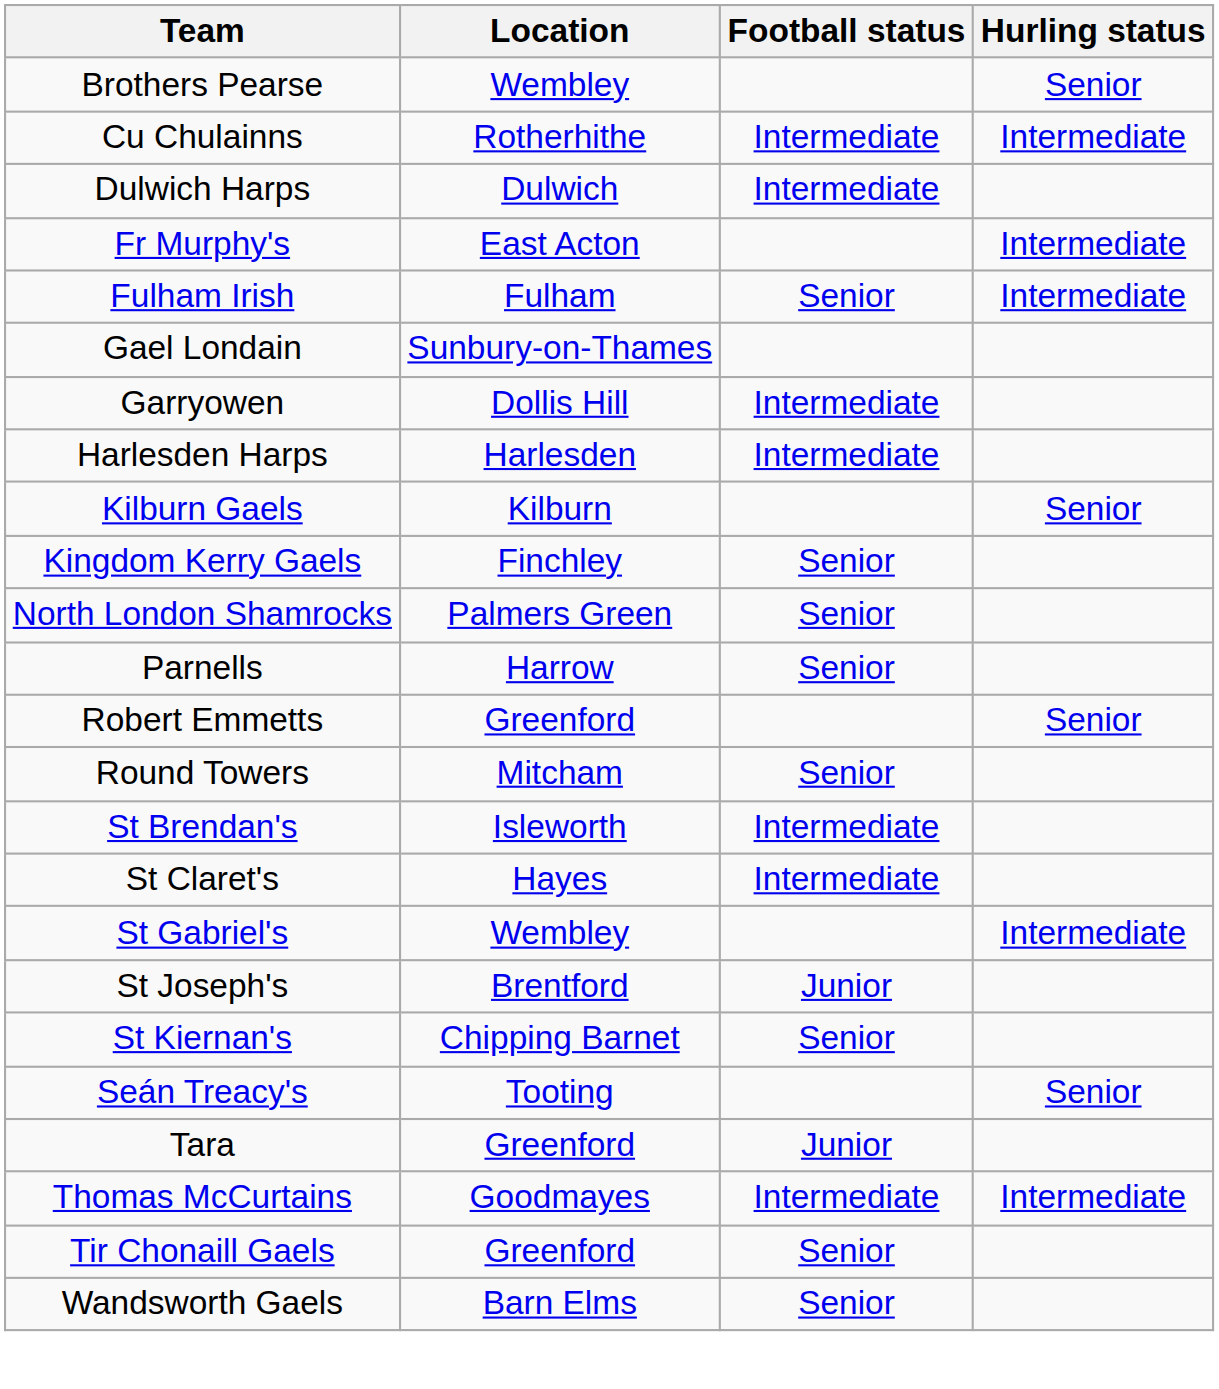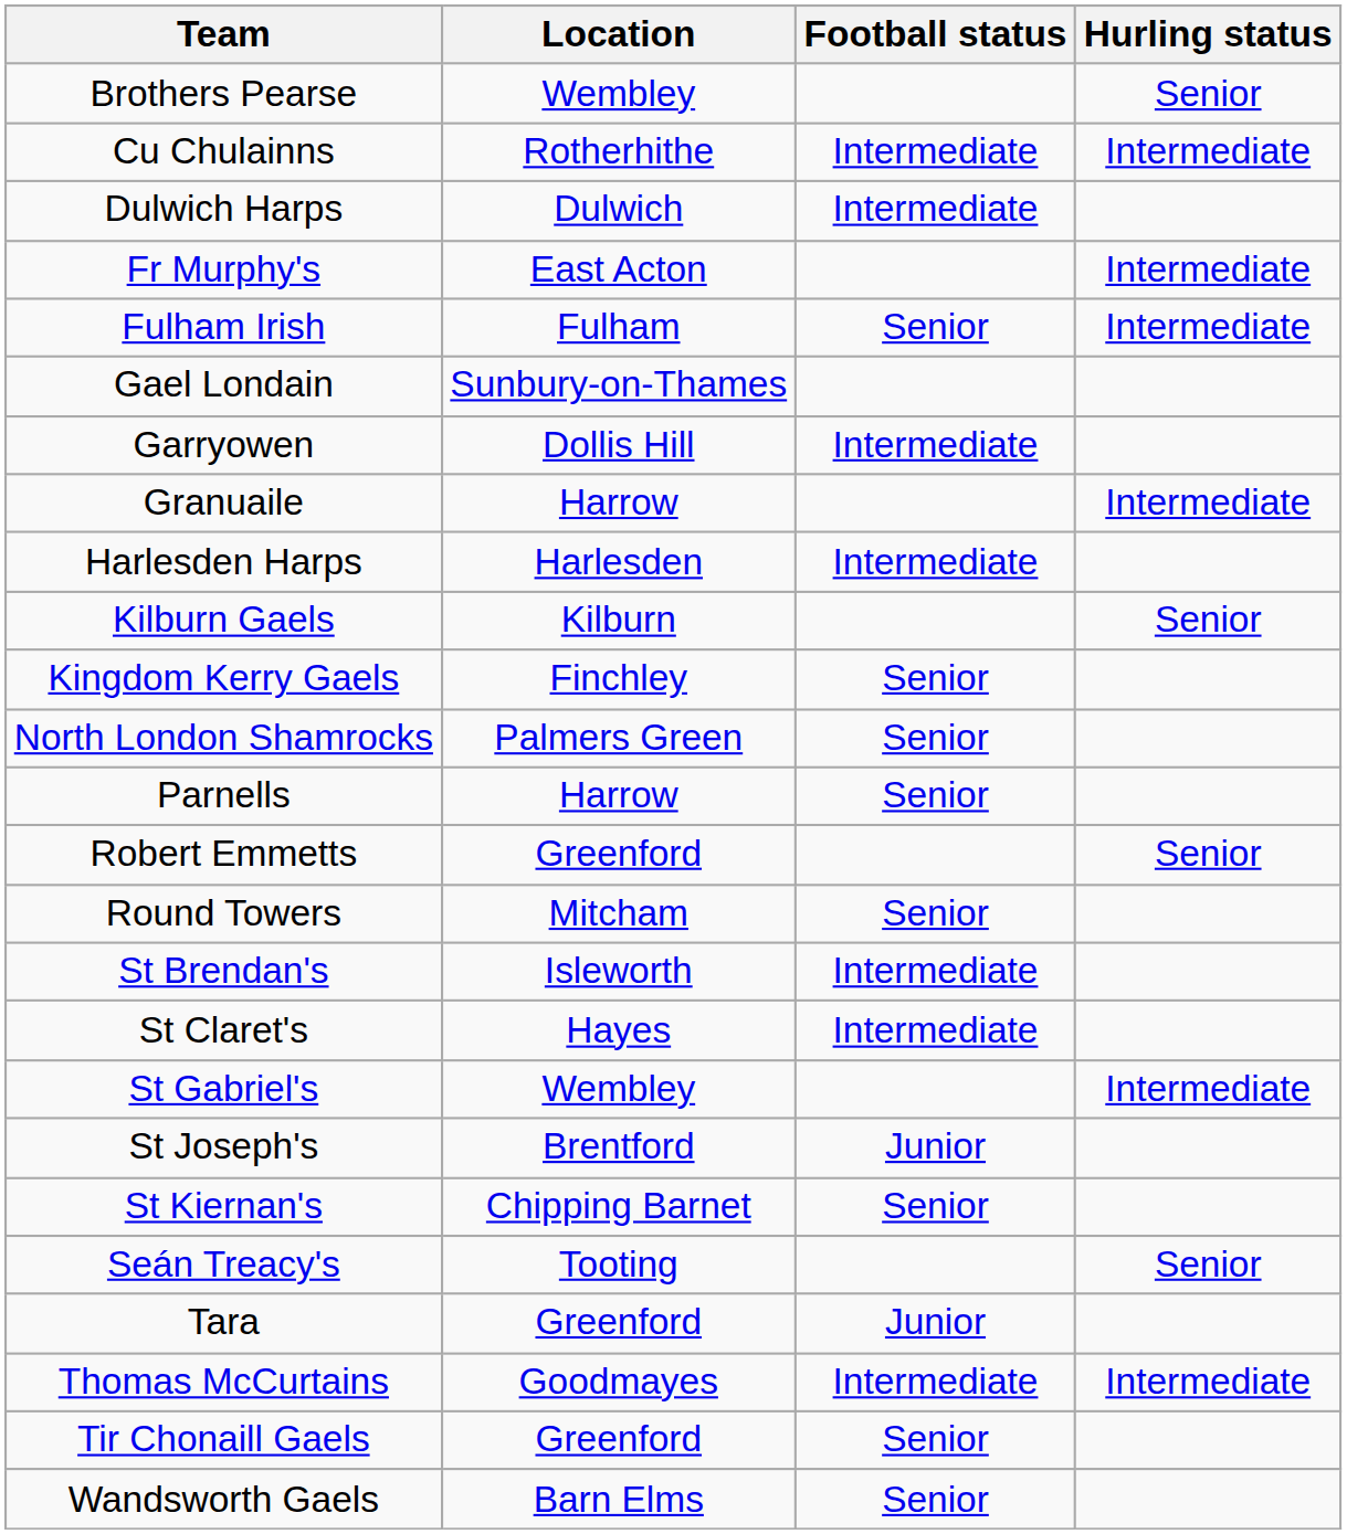+ row: Granuaile | Harrow | Intermediate
